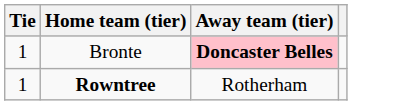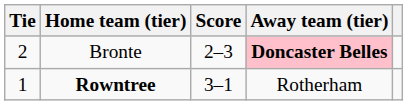+ column: Score | 2–3 | 3–1
Bronte | Tie: 1 -> 2
